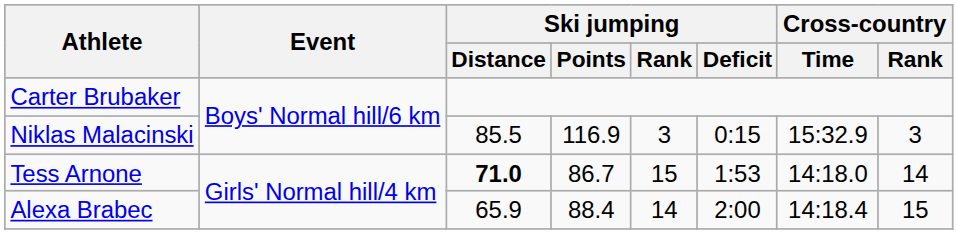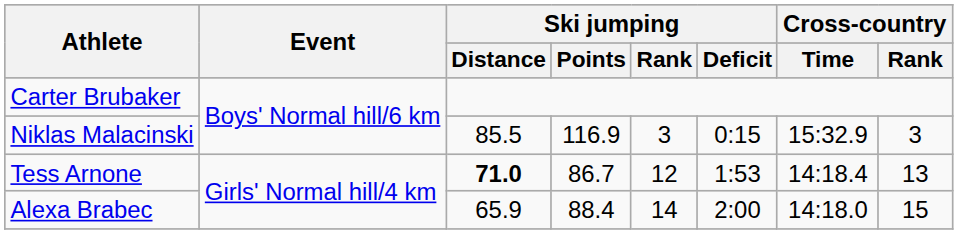Tess Arnone | Ski jumping / Rank: 15 -> 12
Tess Arnone | Cross-country / Time: 14:18.0 -> 14:18.4
Tess Arnone | Cross-country / Rank: 14 -> 13
Alexa Brabec | Cross-country / Time: 14:18.4 -> 14:18.0
